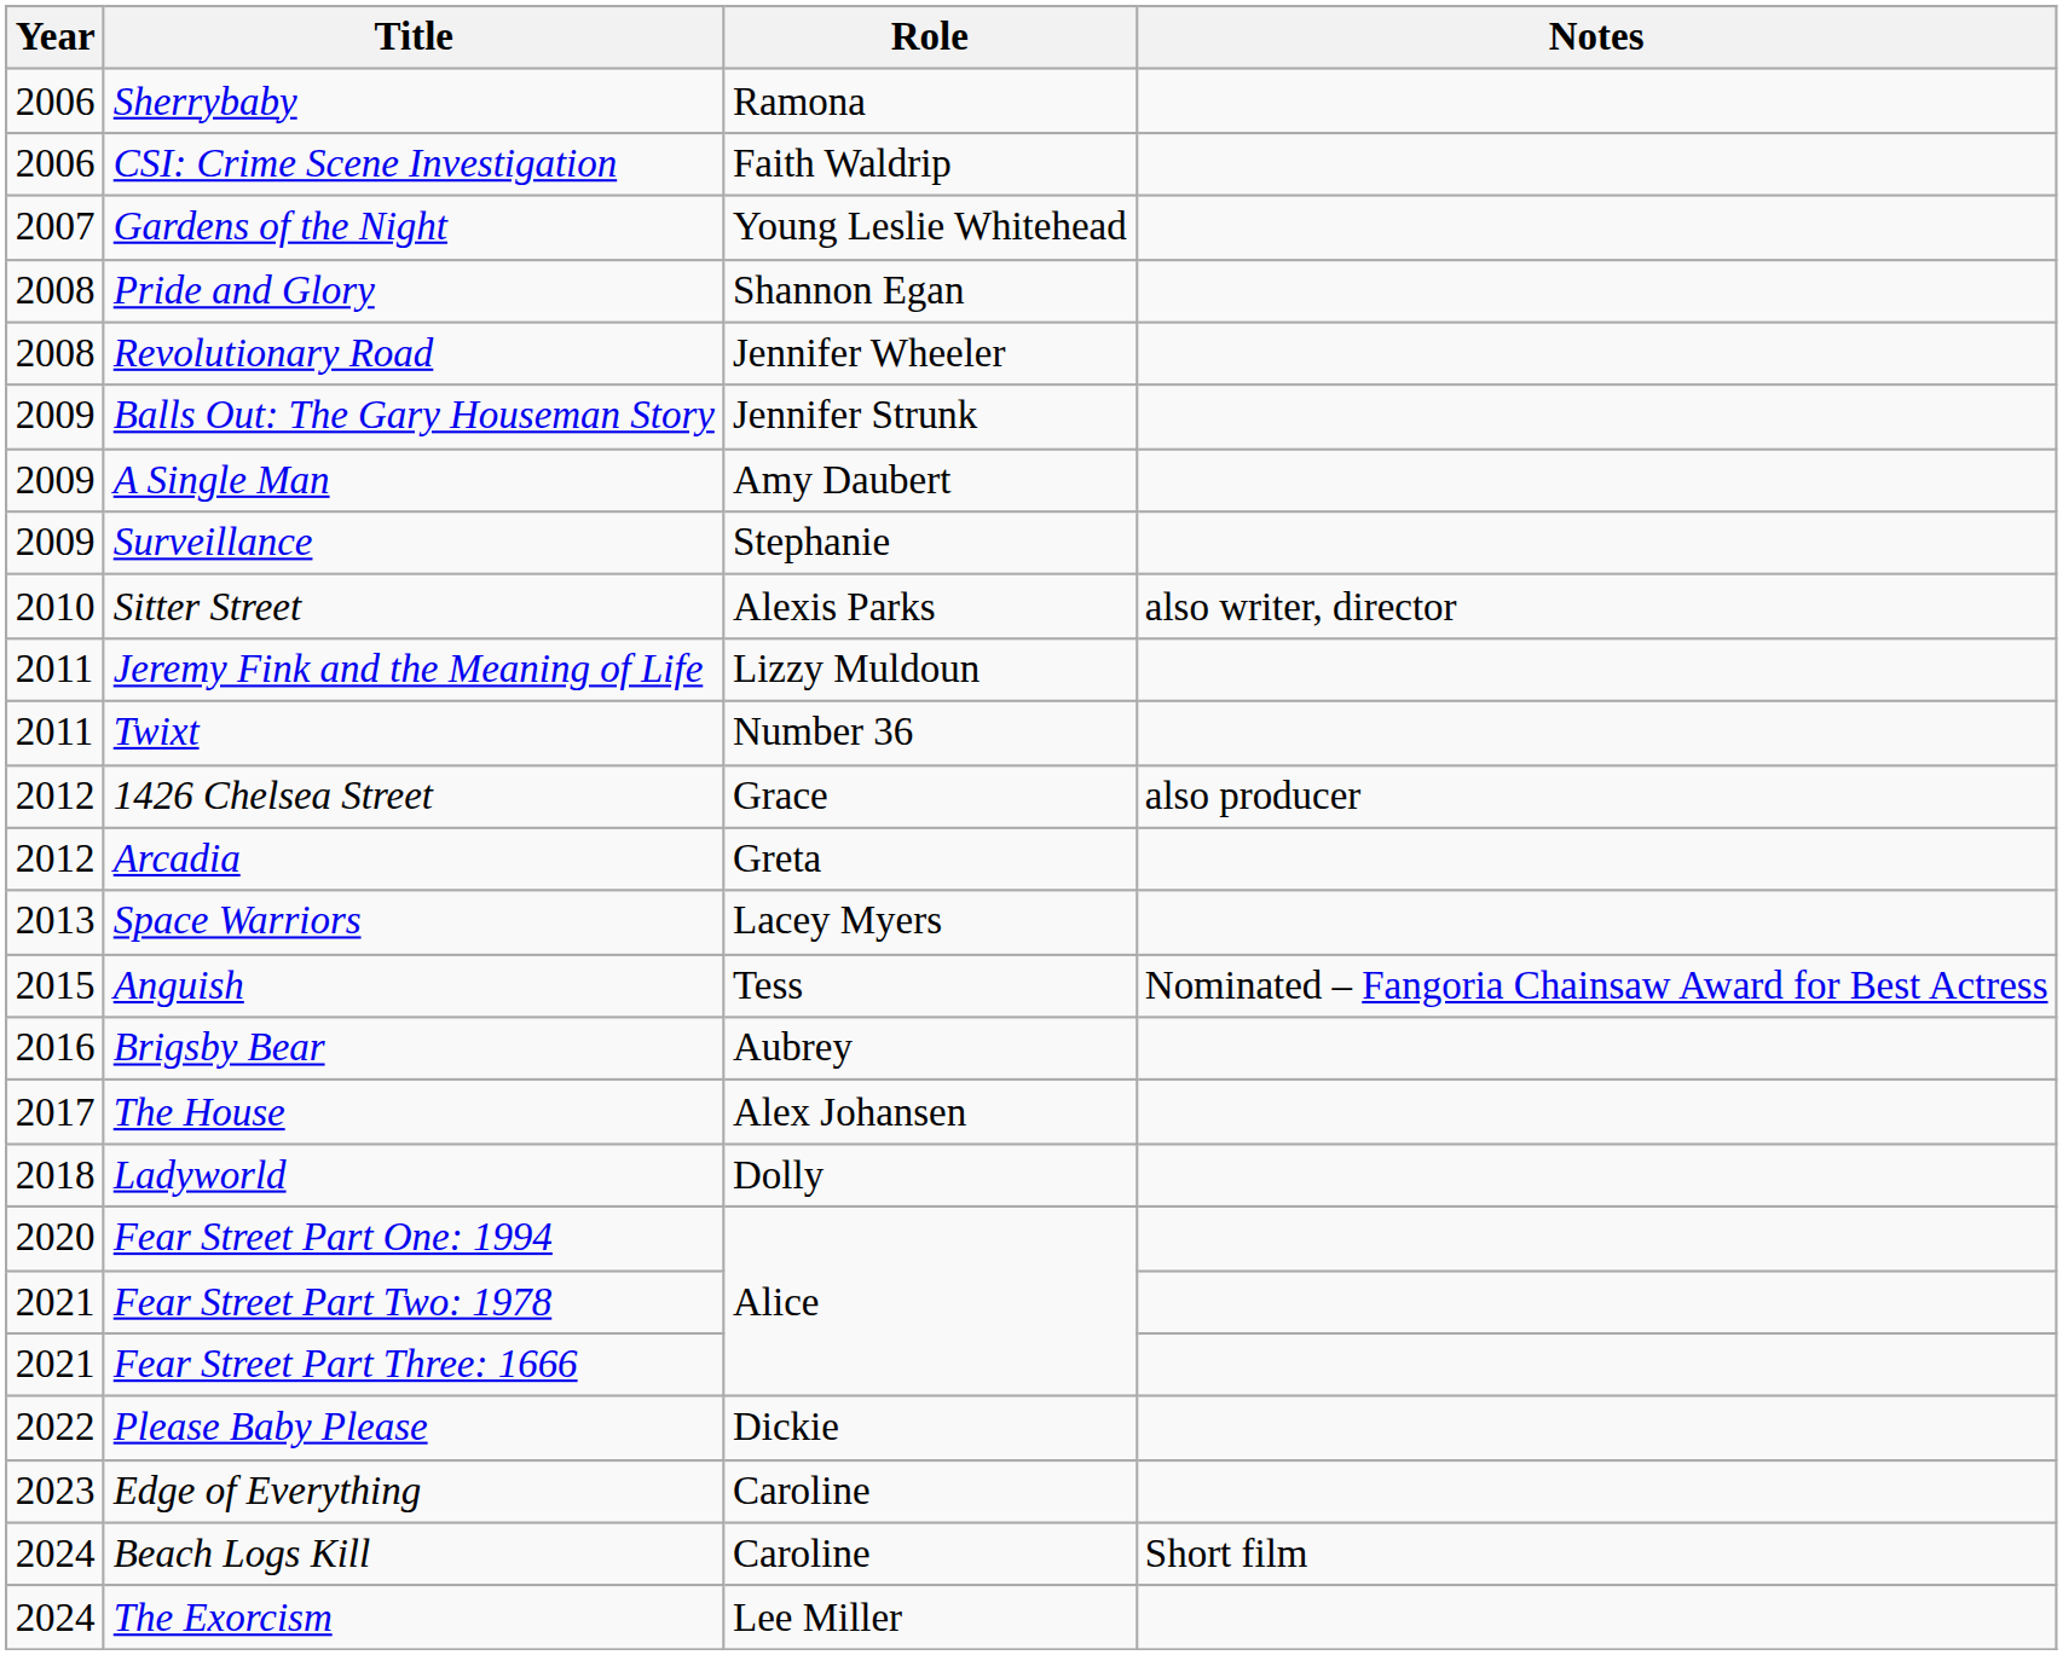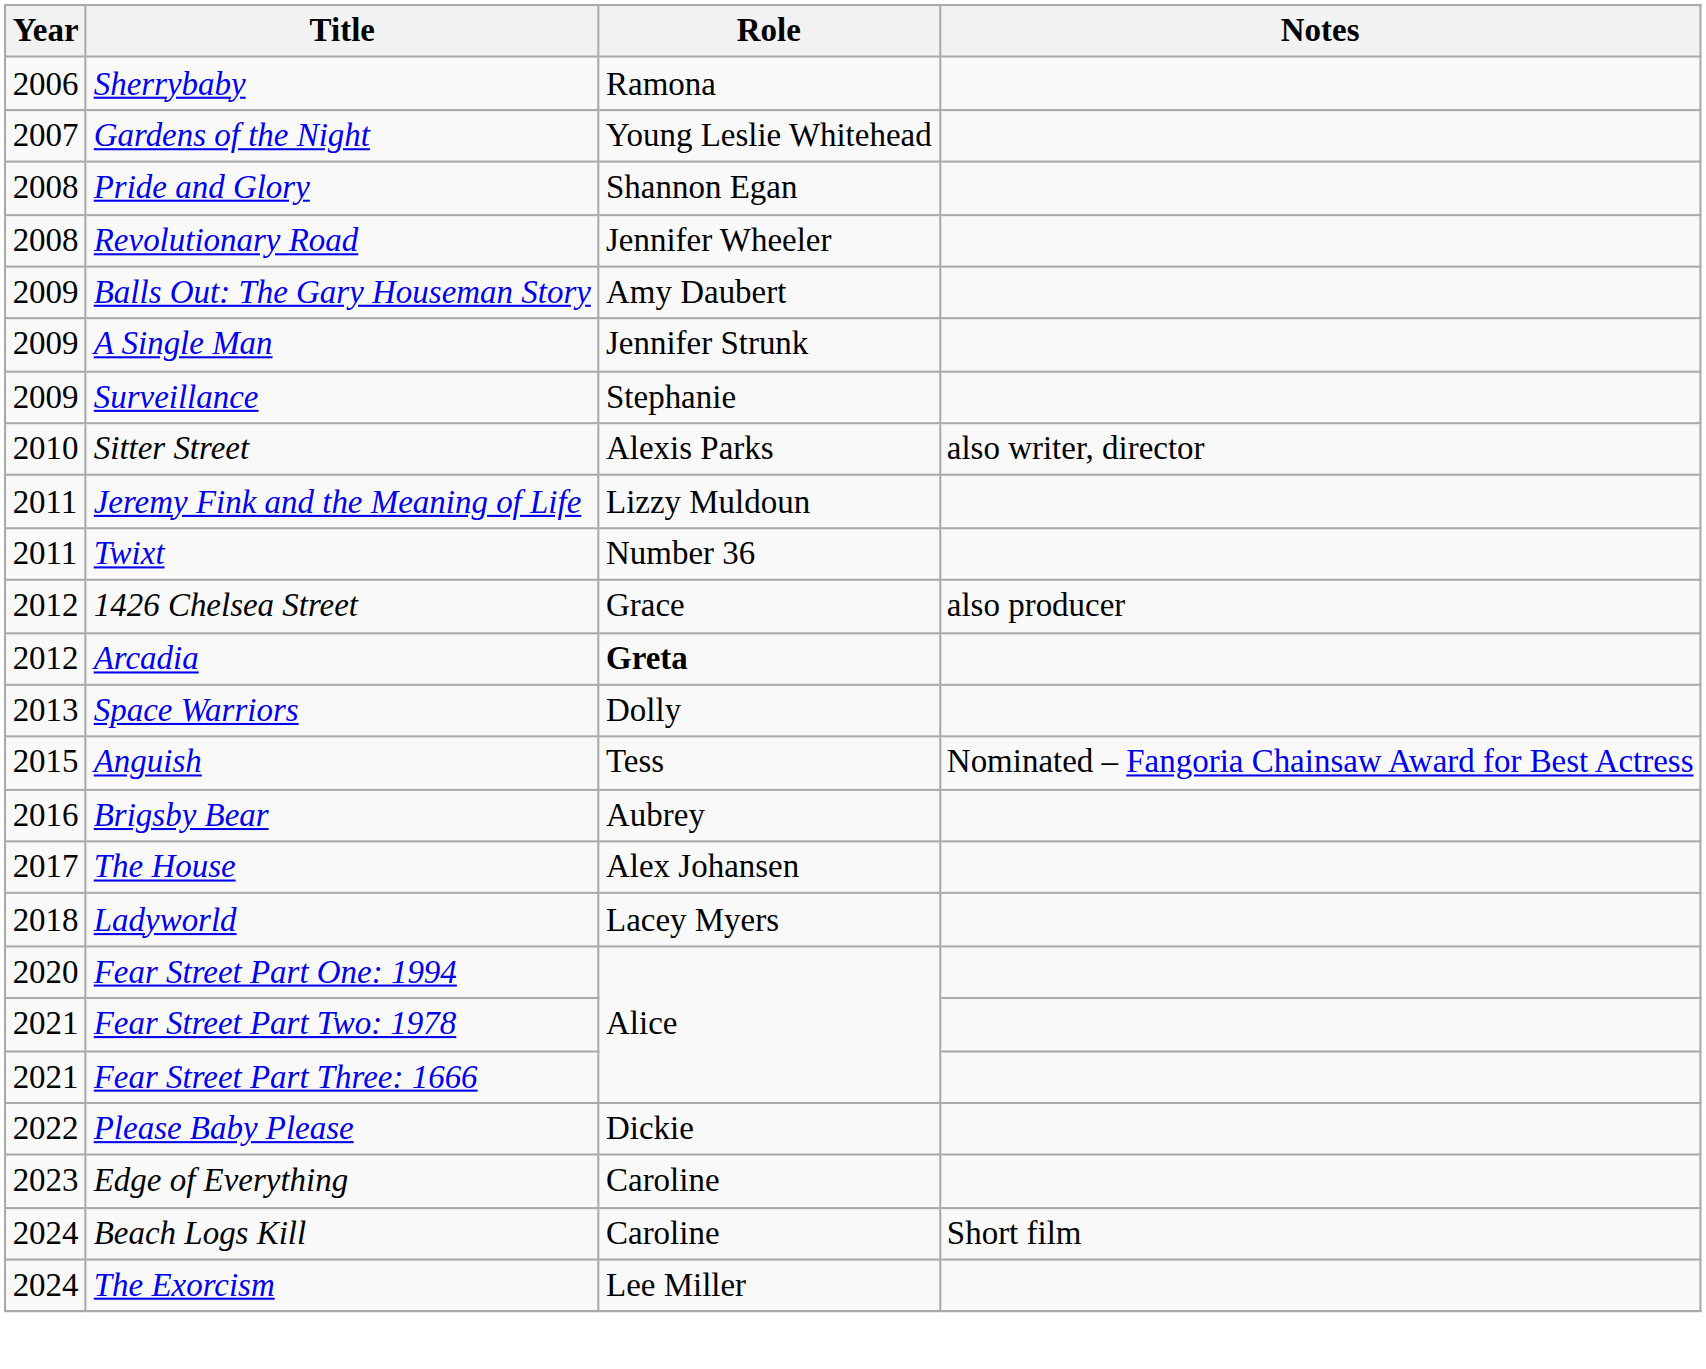- row: 2006 | CSI: Crime Scene Investigation | Faith Waldrip
Balls Out: The Gary Houseman Story | Role: Jennifer Strunk -> Amy Daubert
A Single Man | Role: Amy Daubert -> Jennifer Strunk
Arcadia | Role: normal -> bold
Space Warriors | Role: Lacey Myers -> Dolly
Ladyworld | Role: Dolly -> Lacey Myers
